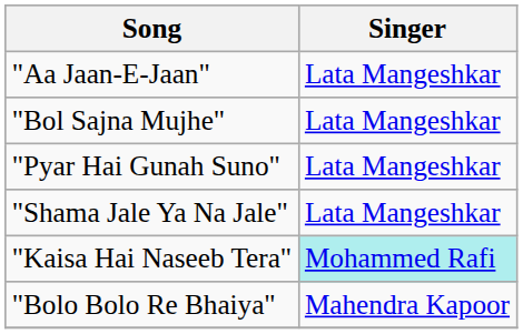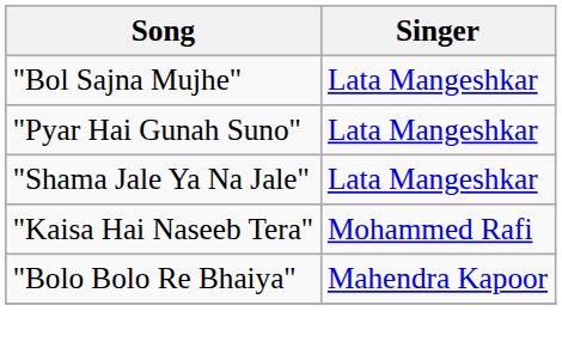- row: "Aa Jaan-E-Jaan" | Lata Mangeshkar
"Kaisa Hai Naseeb Tera" | Singer: paleturquoise background -> no background
